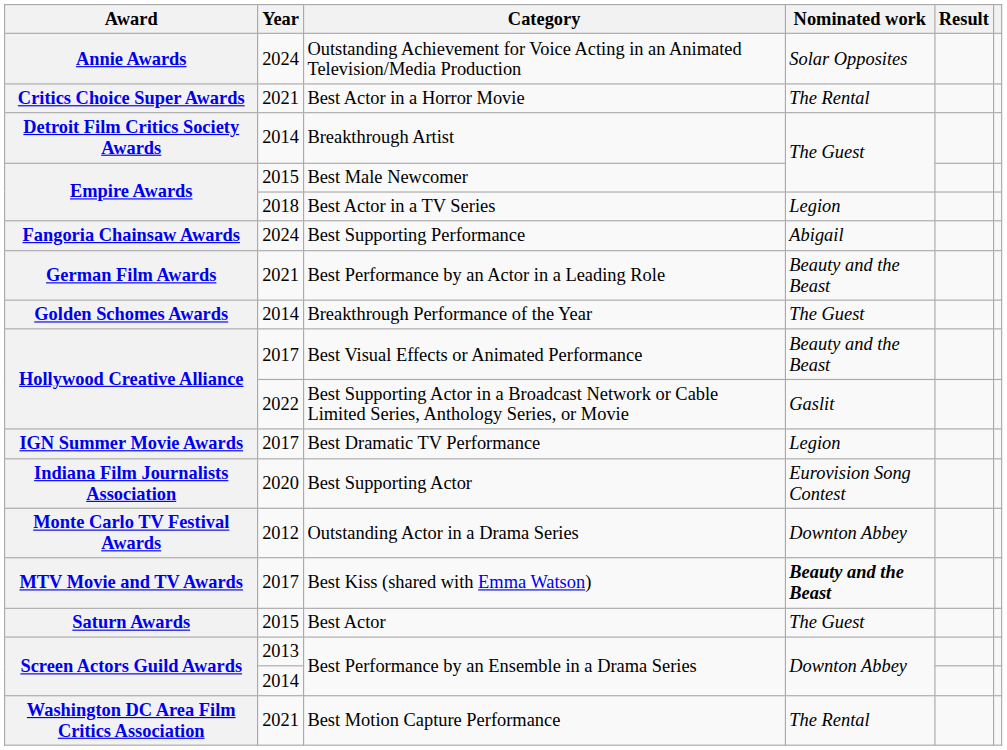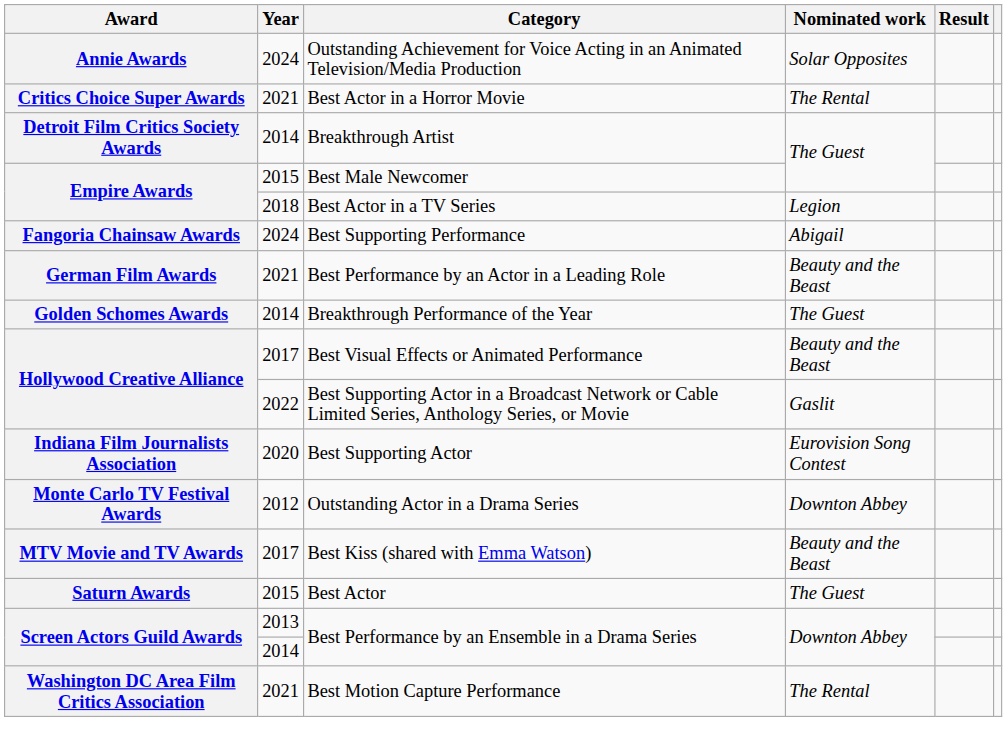- row: IGN Summer Movie Awards | 2017 | Best Dramatic TV Performance | Legion
Best Kiss (shared with Emma Watson) | Nominated work: bold -> normal
